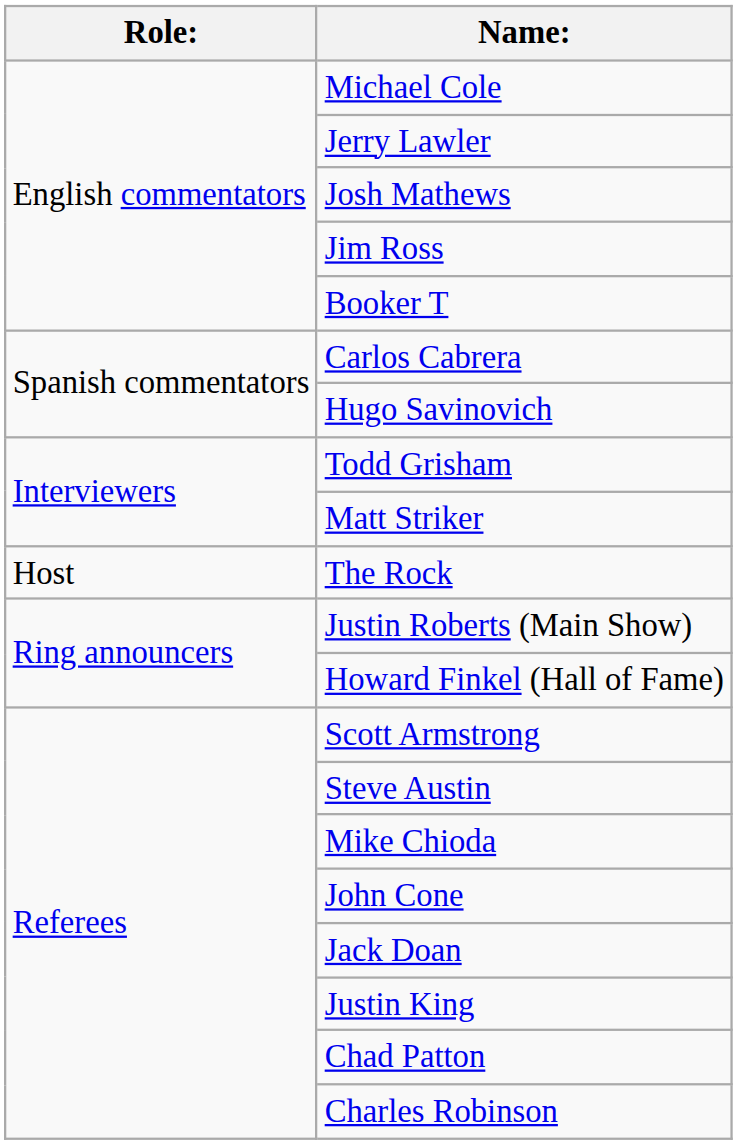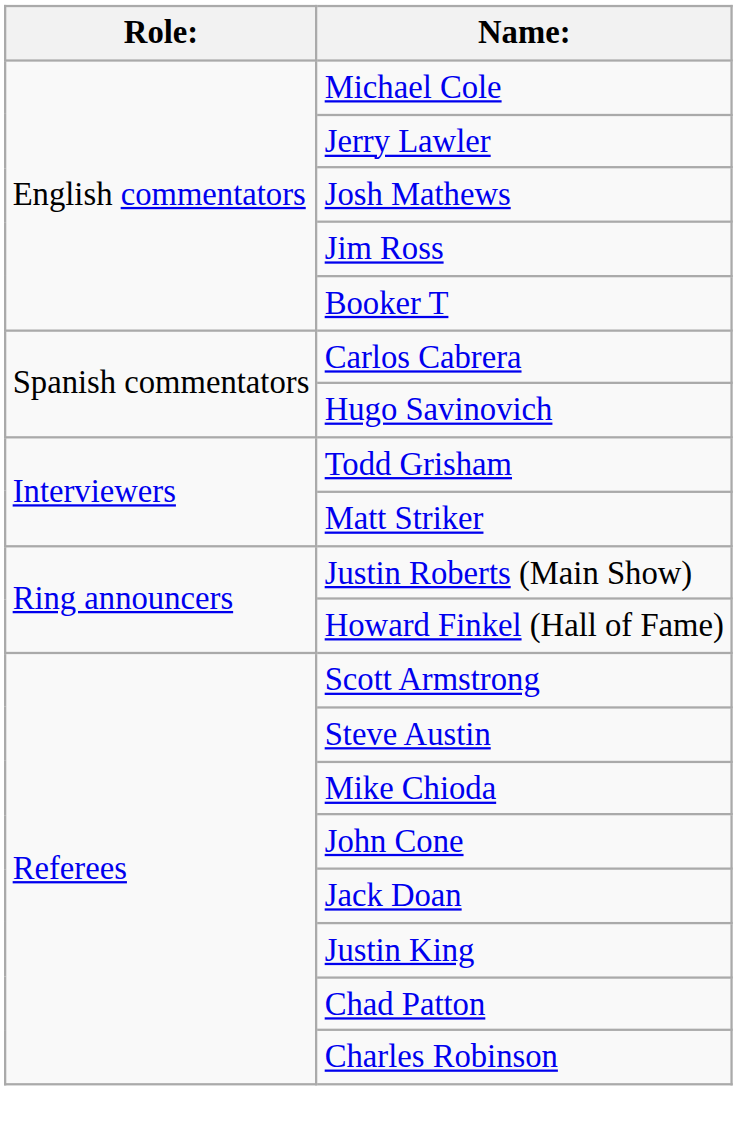- row: Host | The Rock
